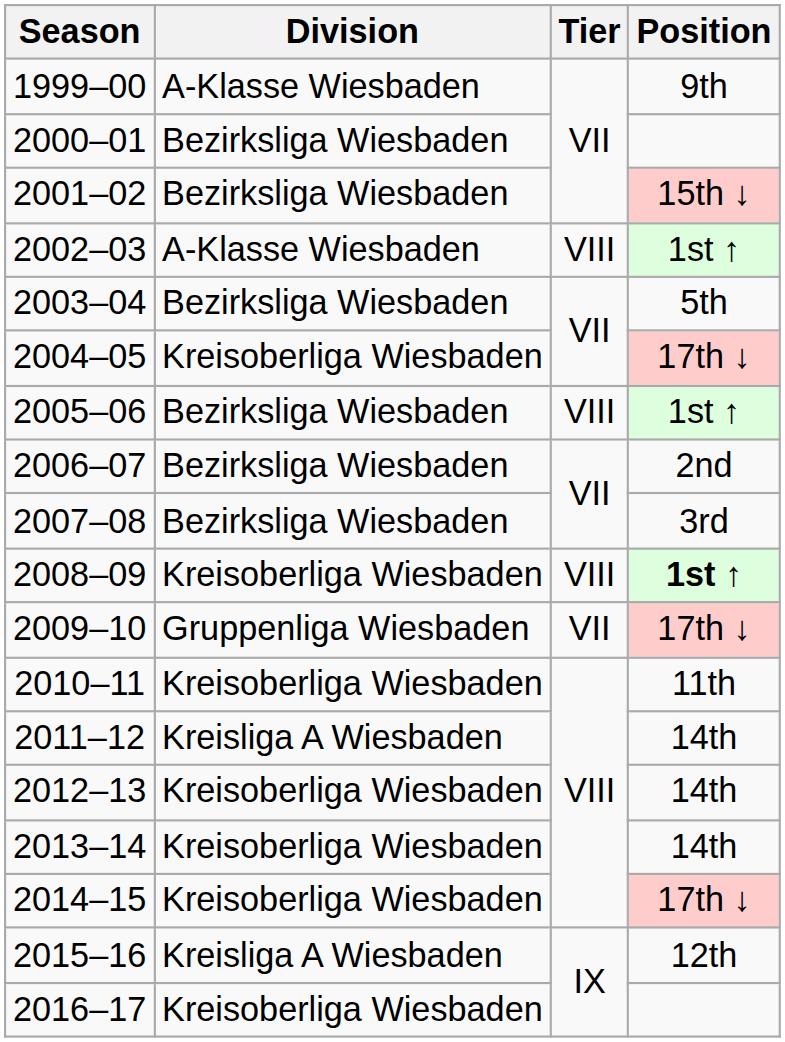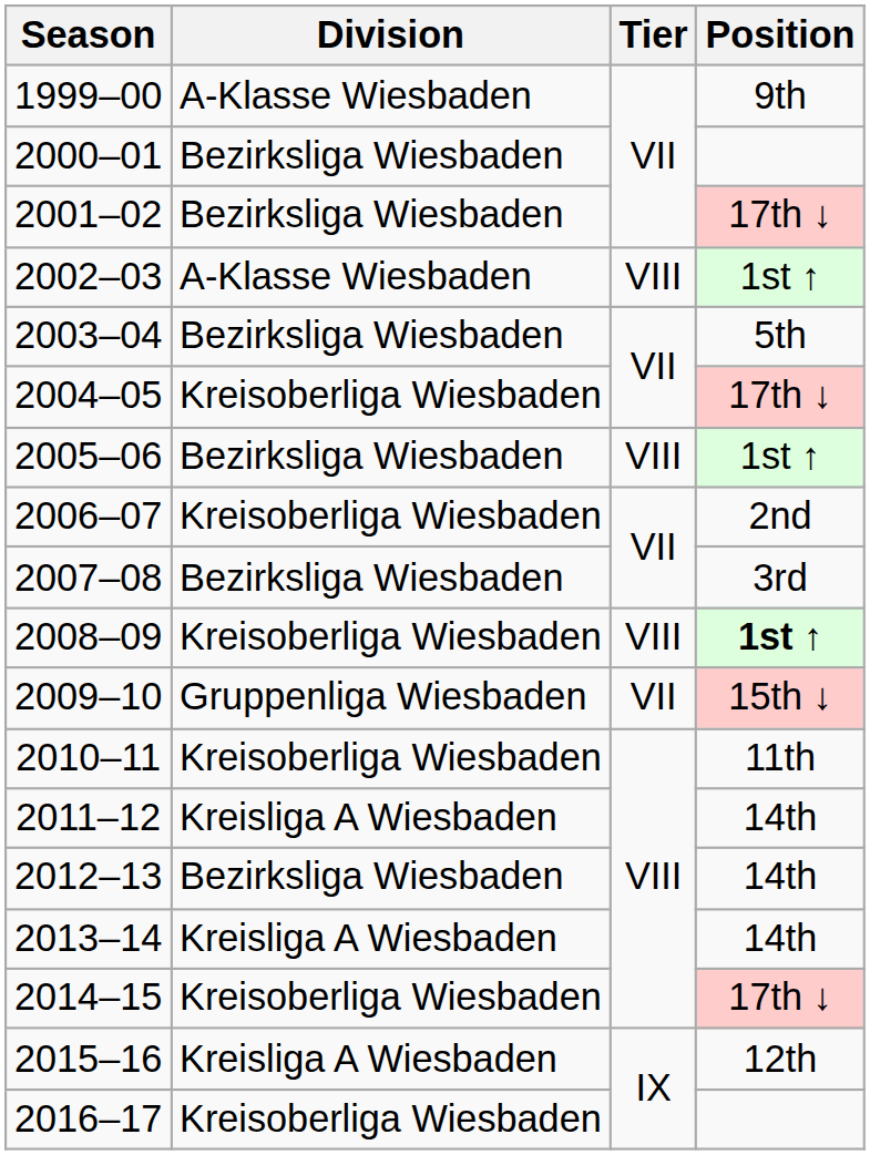2001–02 | Position: 15th ↓ -> 17th ↓
2006–07 | Division: Bezirksliga Wiesbaden -> Kreisoberliga Wiesbaden
2009–10 | Position: 17th ↓ -> 15th ↓
2012–13 | Division: Kreisoberliga Wiesbaden -> Bezirksliga Wiesbaden
2013–14 | Division: Kreisoberliga Wiesbaden -> Kreisliga A Wiesbaden
